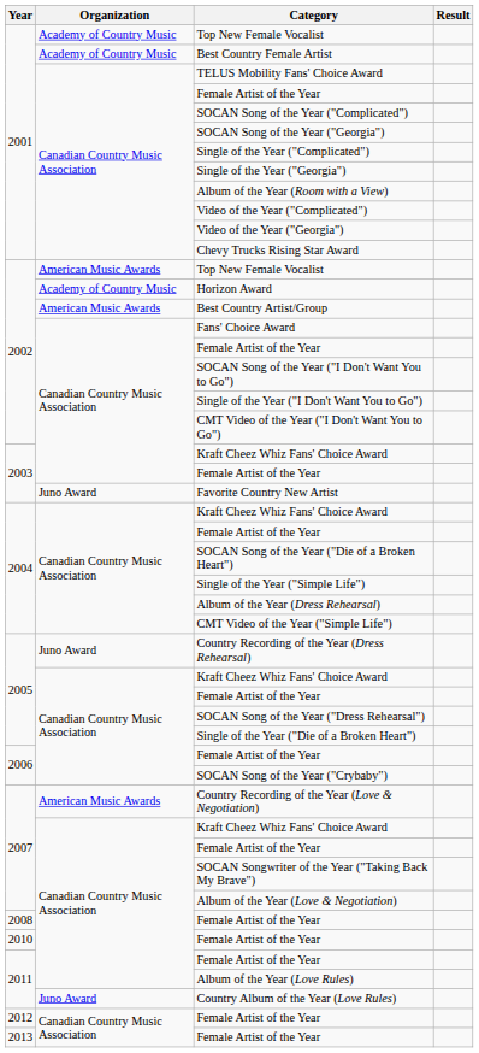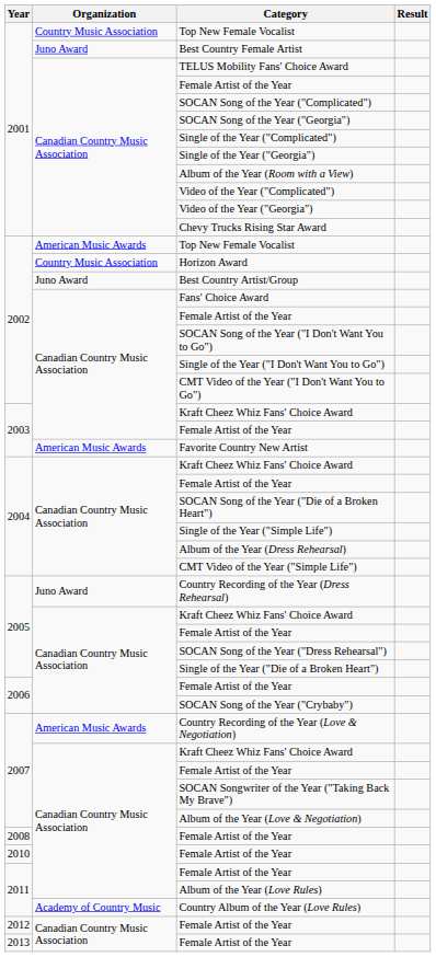2001 / Top New Female Vocalist | Organization: Academy of Country Music -> Country Music Association
Best Country Female Artist | Organization: Academy of Country Music -> Juno Award
Horizon Award | Organization: Academy of Country Music -> Country Music Association
Best Country Artist/Group | Organization: American Music Awards -> Juno Award
Favorite Country New Artist | Organization: Juno Award -> American Music Awards
Country Album of the Year (Love Rules) | Organization: Juno Award -> Academy of Country Music
